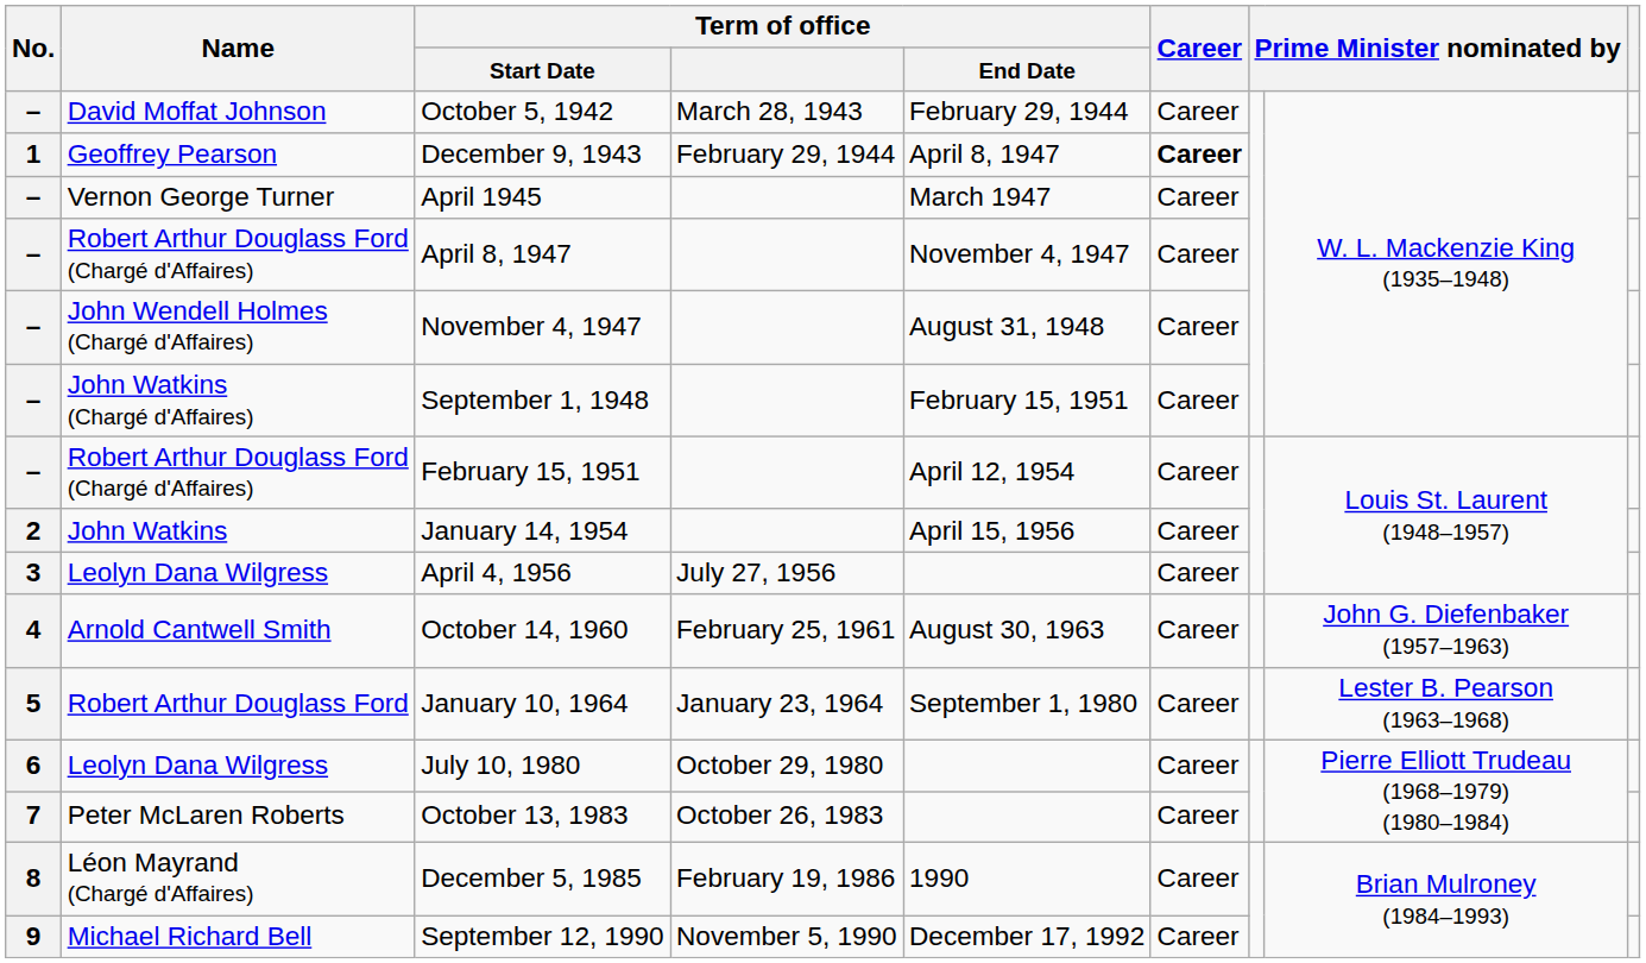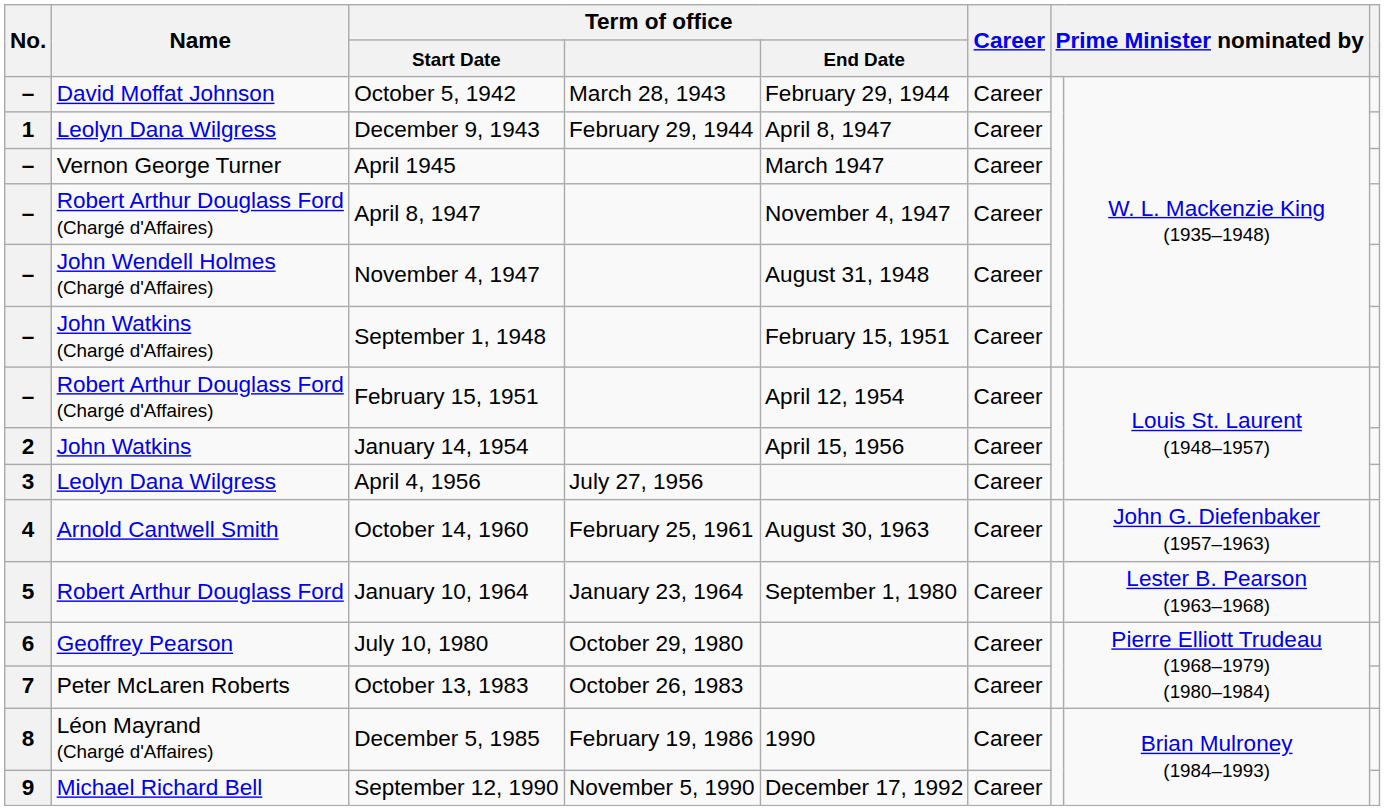December 9, 1943 | Name: Geoffrey Pearson -> Leolyn Dana Wilgress
December 9, 1943 | Career: bold -> normal
July 10, 1980 | Name: Leolyn Dana Wilgress -> Geoffrey Pearson
